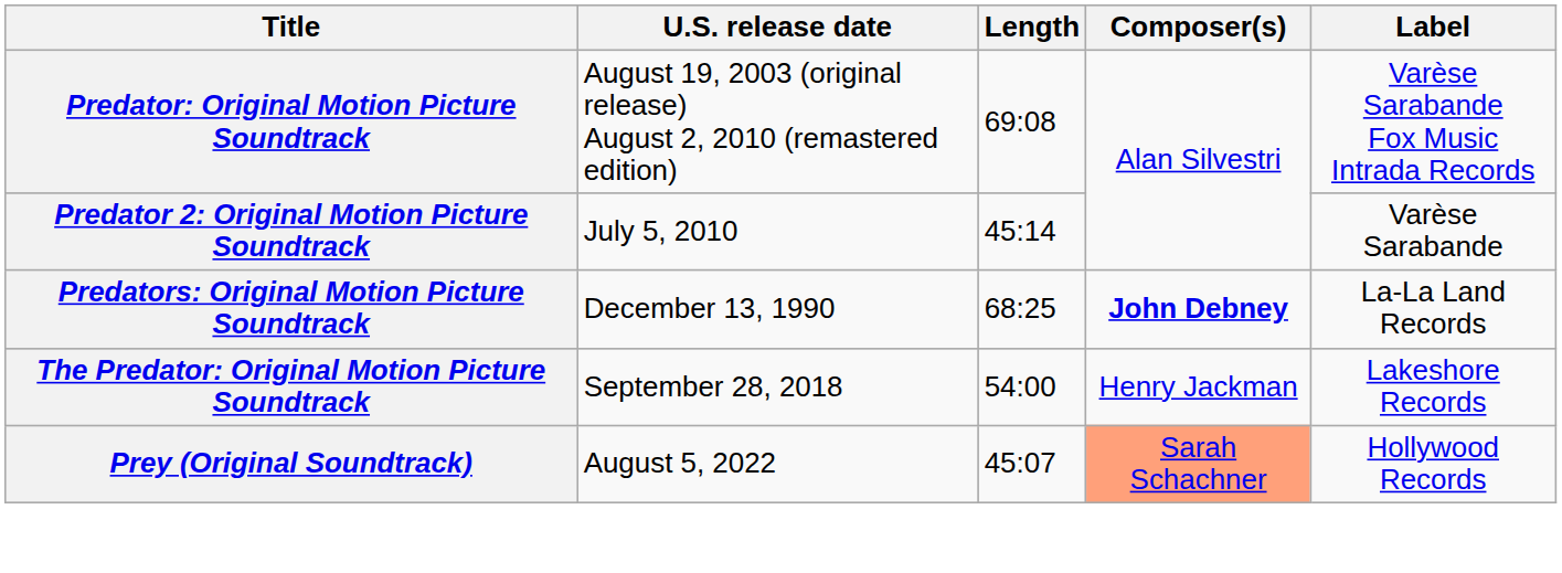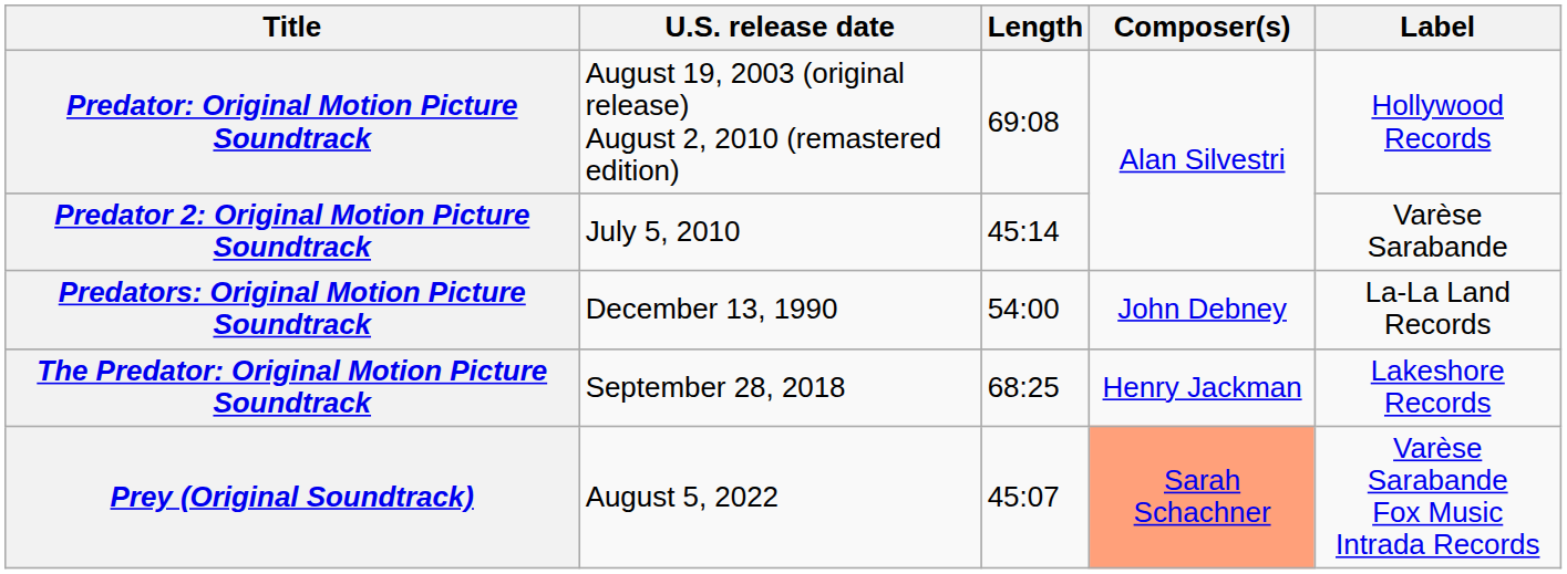Predator: Original Motion Picture Soundtrack | Label: Varèse Sarabande Fox Music Intrada Records -> Hollywood Records
Predators: Original Motion Picture Soundtrack | Length: 68:25 -> 54:00
Predators: Original Motion Picture Soundtrack | Composer(s): bold -> normal
The Predator: Original Motion Picture Soundtrack | Length: 54:00 -> 68:25
Prey (Original Soundtrack) | Label: Hollywood Records -> Varèse Sarabande Fox Music Intrada Records
